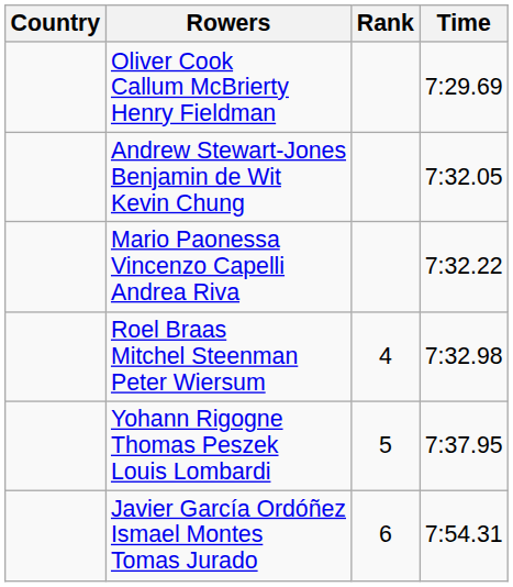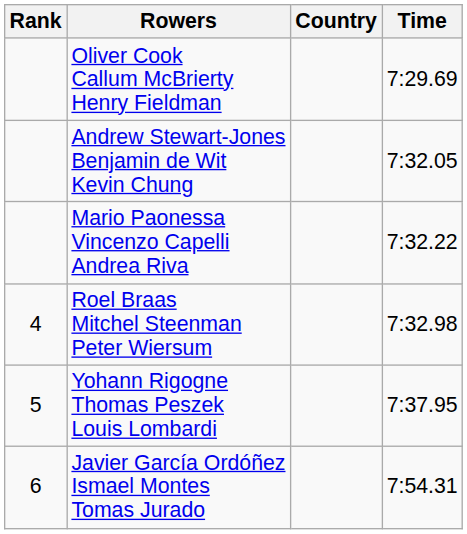columns swapped: Rank <-> Country
